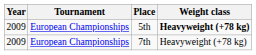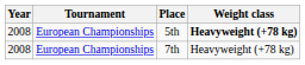5th | Year: 2009 -> 2008
7th | Year: 2009 -> 2008
